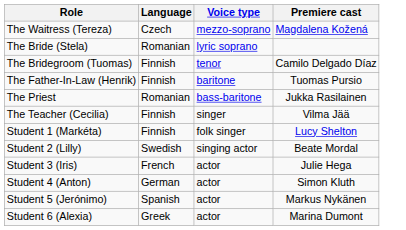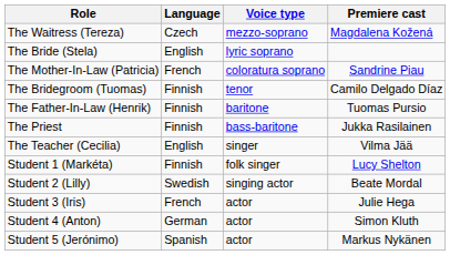The Bride (Stela) | Language: Romanian -> English
+ row: The Mother-In-Law (Patricia) | French | coloratura soprano | Sandrine Piau
The Priest | Language: Romanian -> Finnish
The Teacher (Cecilia) | Language: Finnish -> English
- row: Student 6 (Alexia) | Greek | actor | Marina Dumont
